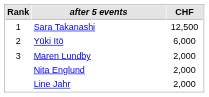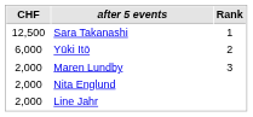columns swapped: Rank <-> CHF
